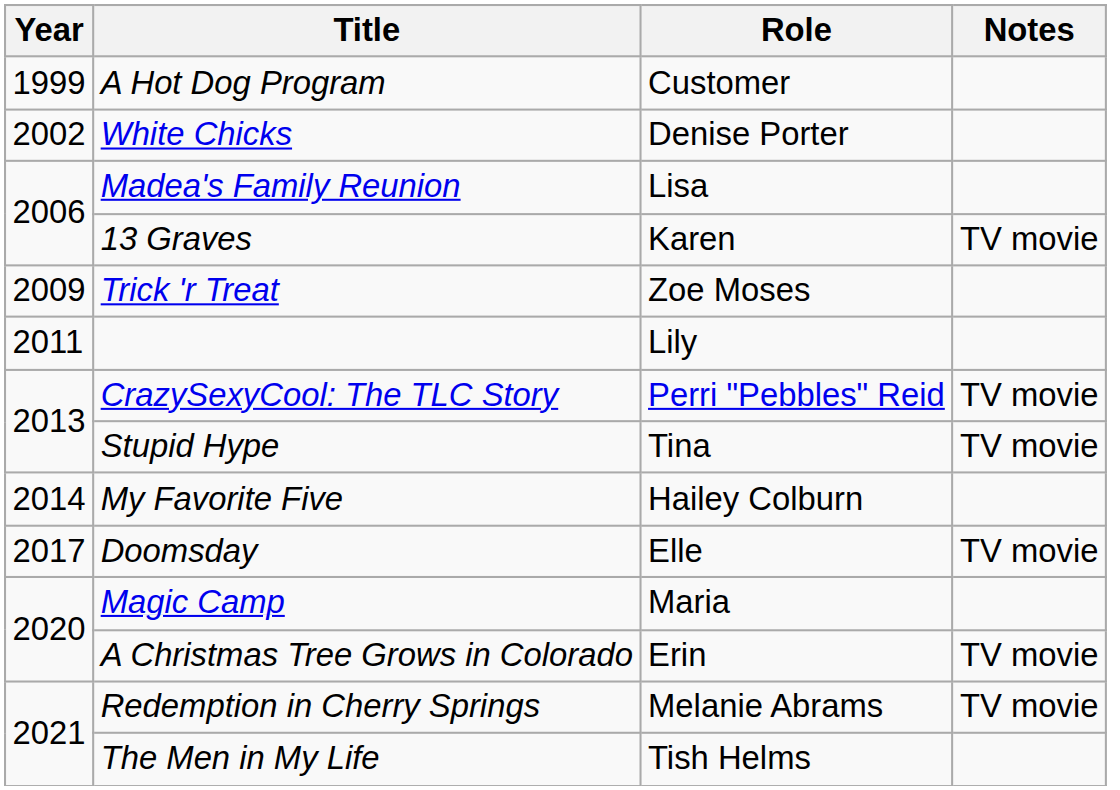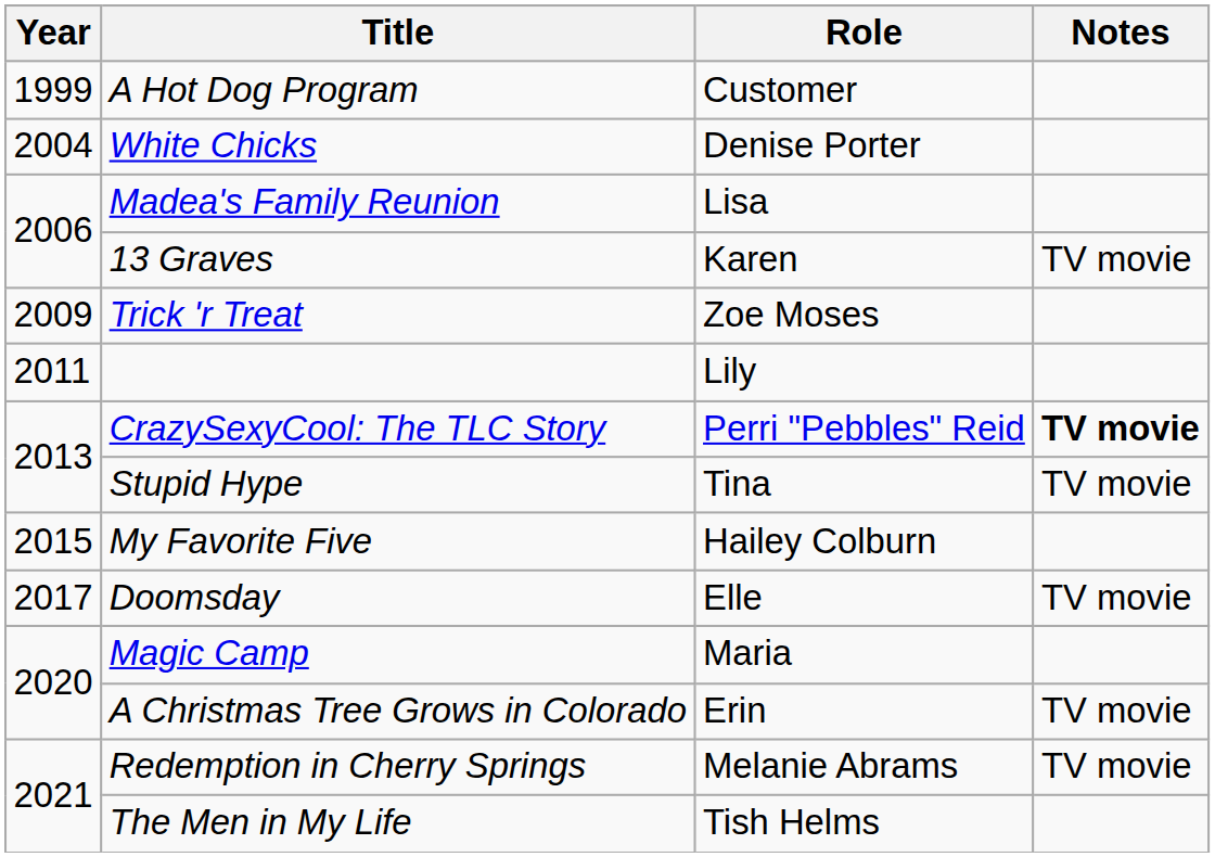White Chicks | Year: 2002 -> 2004
CrazySexyCool: The TLC Story | Notes: normal -> bold
My Favorite Five | Year: 2014 -> 2015
